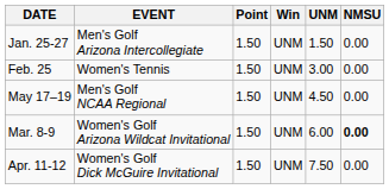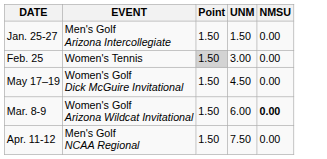- column: Win | UNM | UNM | UNM | UNM | UNM
Feb. 25 | Point: no background -> lightgrey background
May 17–19 | EVENT: Men's Golf NCAA Regional -> Women's Golf Dick McGuire Invitational
Apr. 11-12 | EVENT: Women's Golf Dick McGuire Invitational -> Men's Golf NCAA Regional
